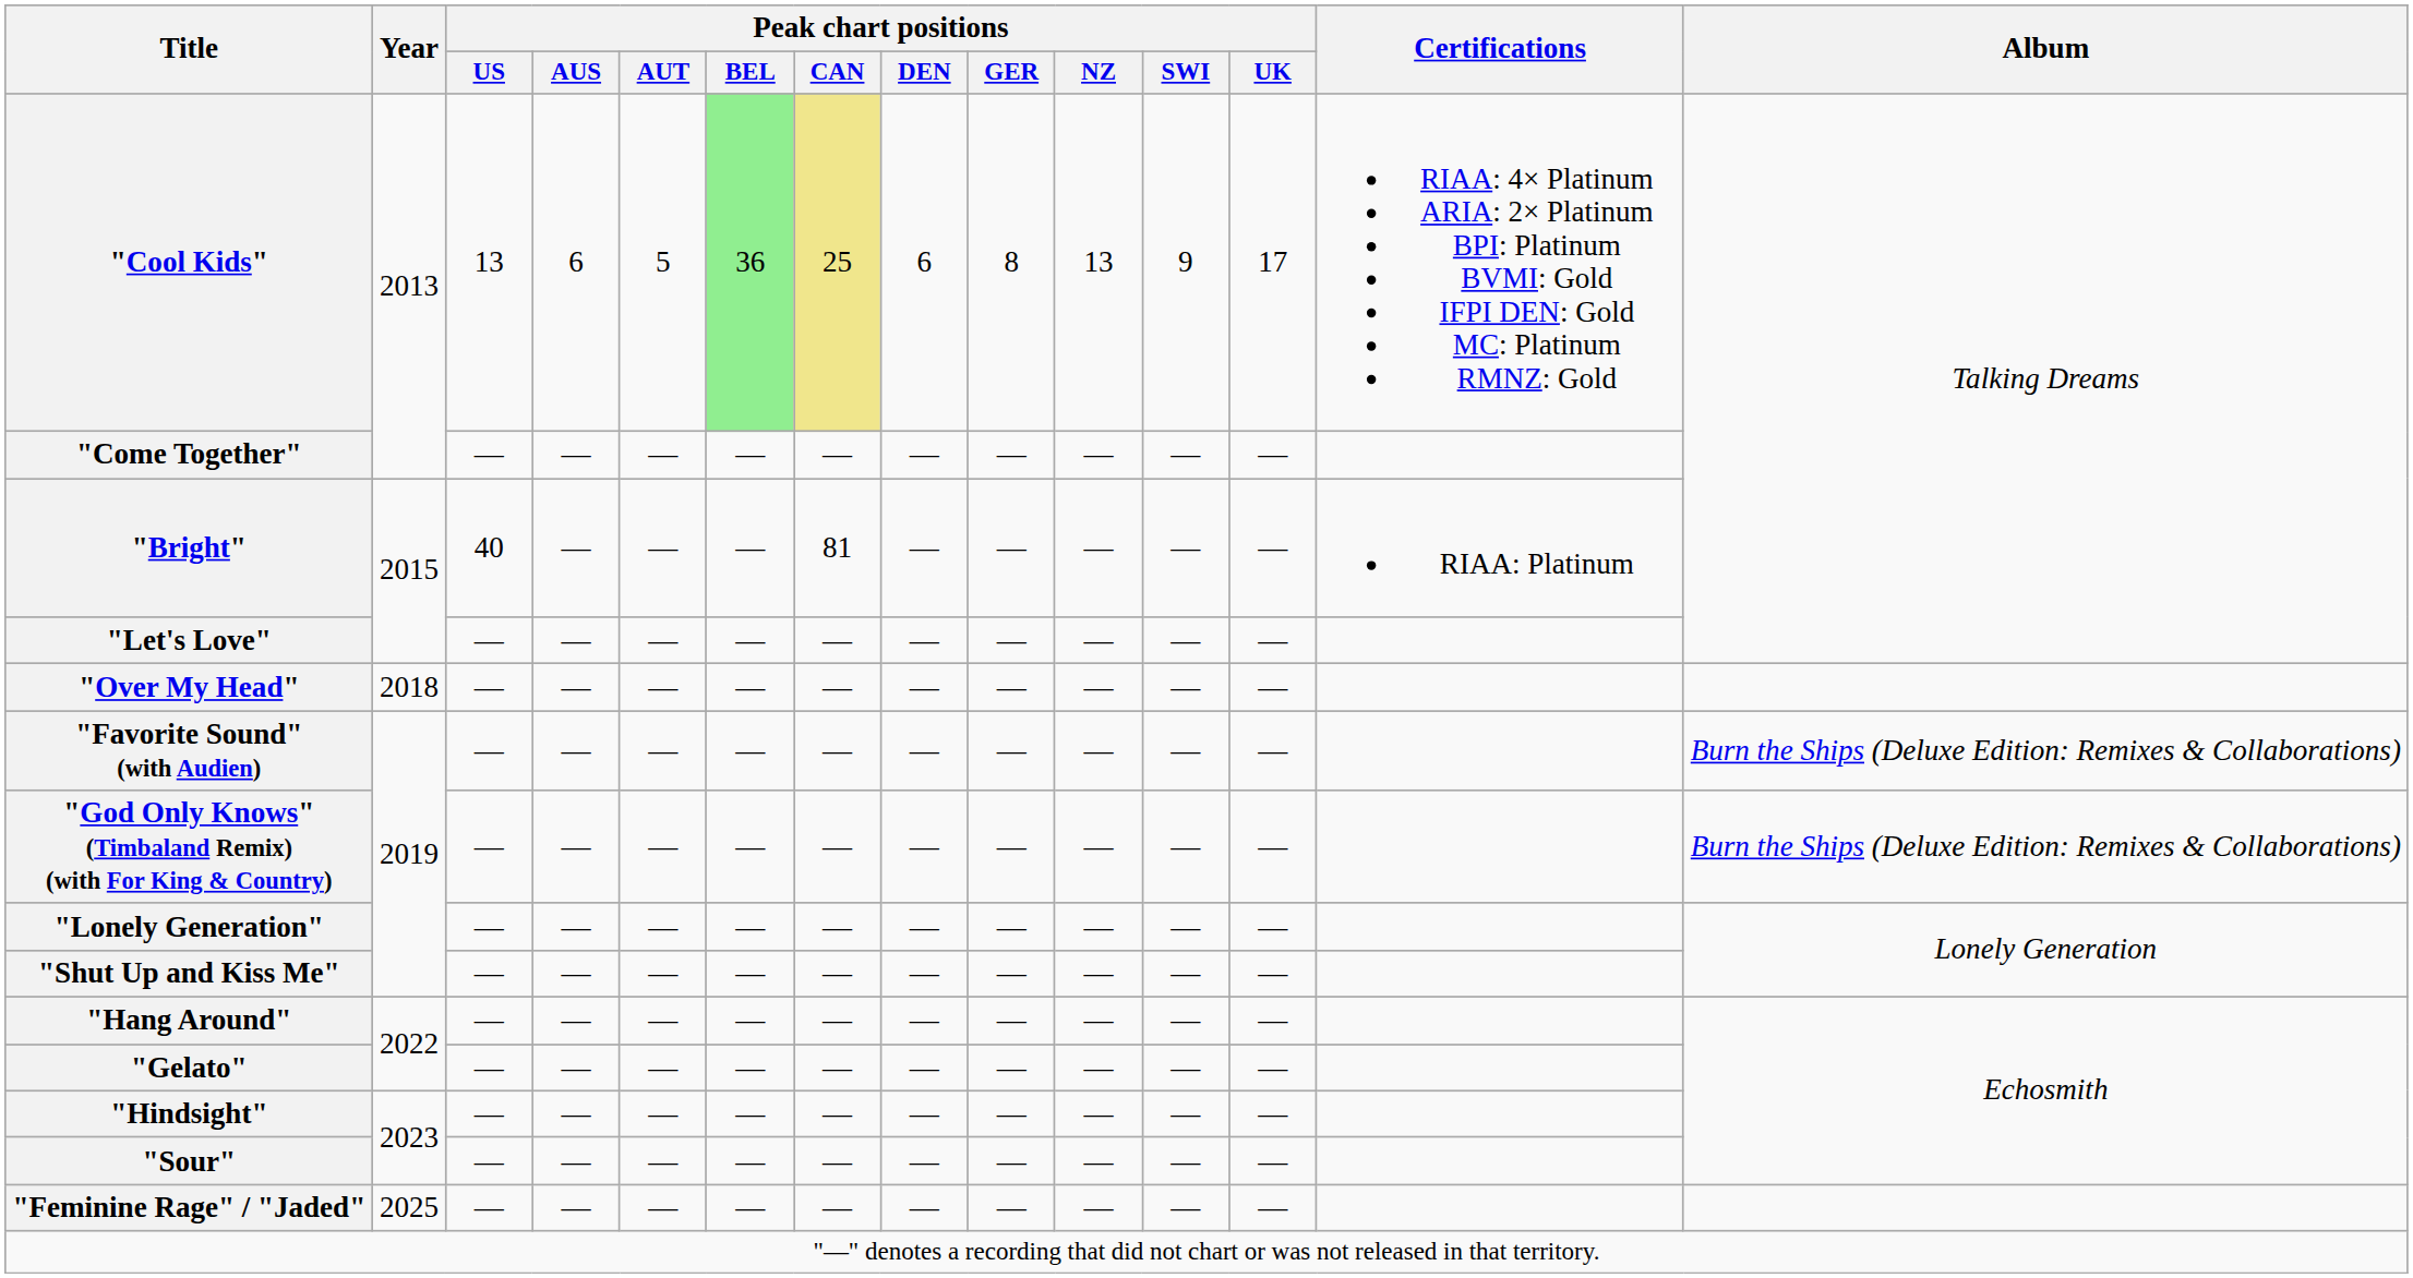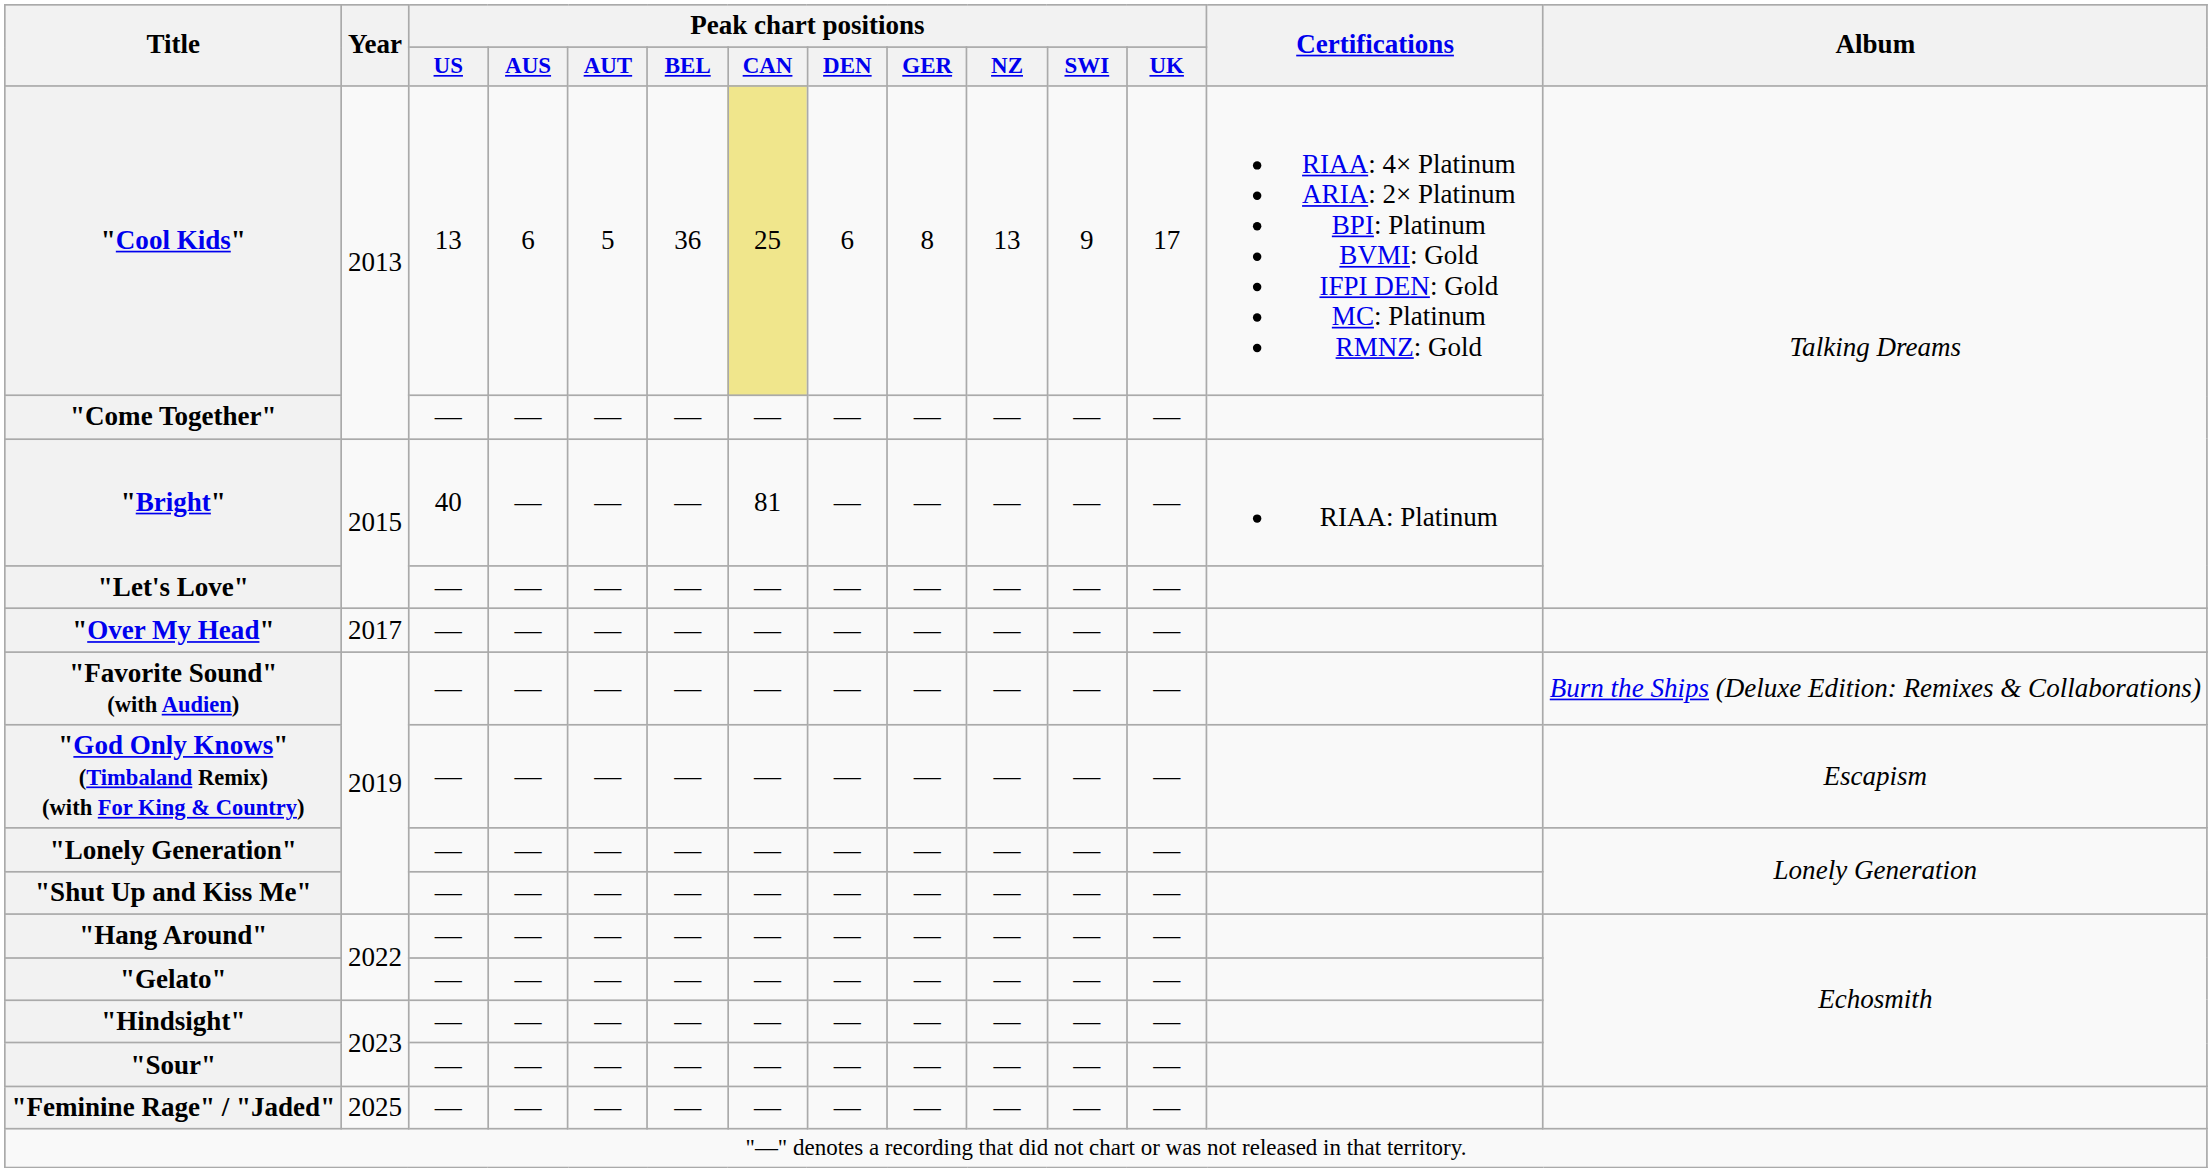"Cool Kids" | Peak chart positions / BEL: lightgreen background -> no background
"Over My Head" | Year: 2018 -> 2017
"God Only Knows" (Timbaland Remix) (with For King & Country) | Album: Burn the Ships (Deluxe Edition: Remixes & Collaborations) -> Escapism
